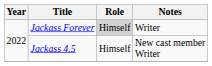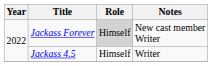Jackass Forever | Notes: Writer -> New cast member Writer
Jackass 4.5 | Notes: New cast member Writer -> Writer
